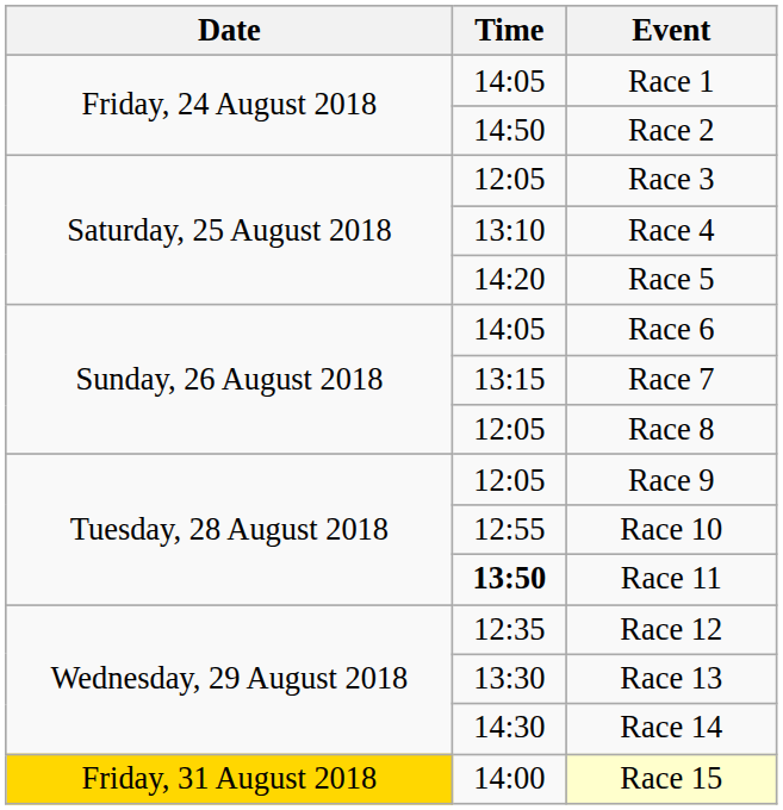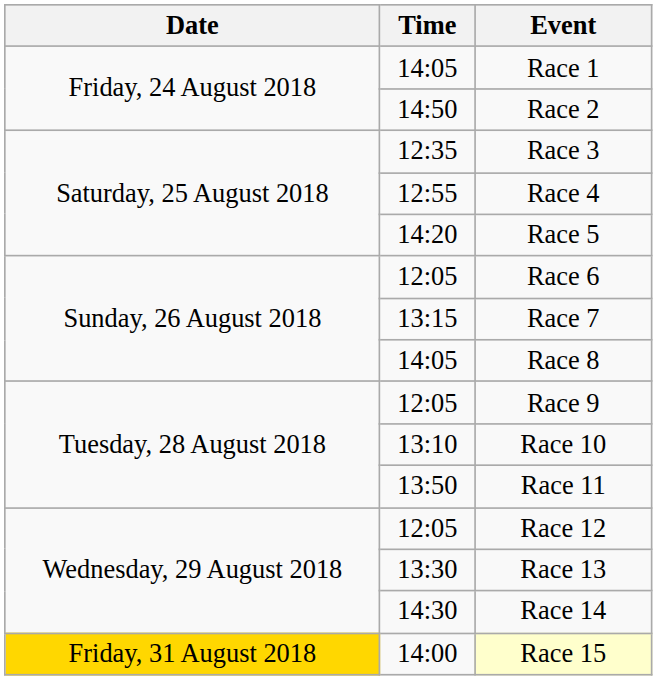Race 3 | Time: 12:05 -> 12:35
Race 4 | Time: 13:10 -> 12:55
Race 6 | Time: 14:05 -> 12:05
Race 8 | Time: 12:05 -> 14:05
Race 10 | Time: 12:55 -> 13:10
Race 11 | Time: bold -> normal
Race 12 | Time: 12:35 -> 12:05
